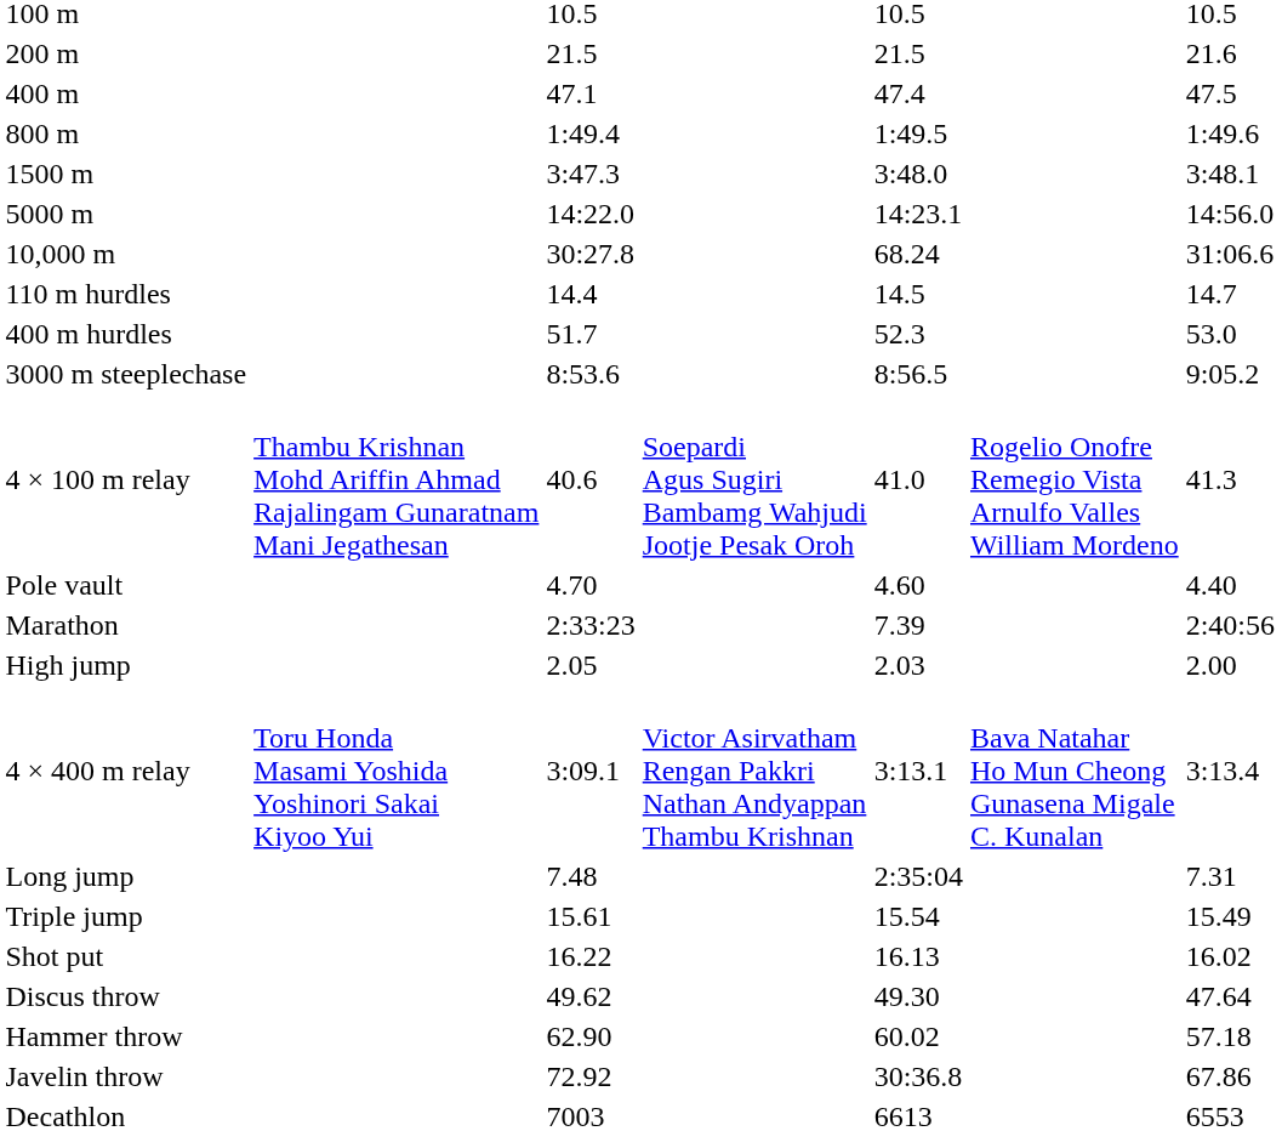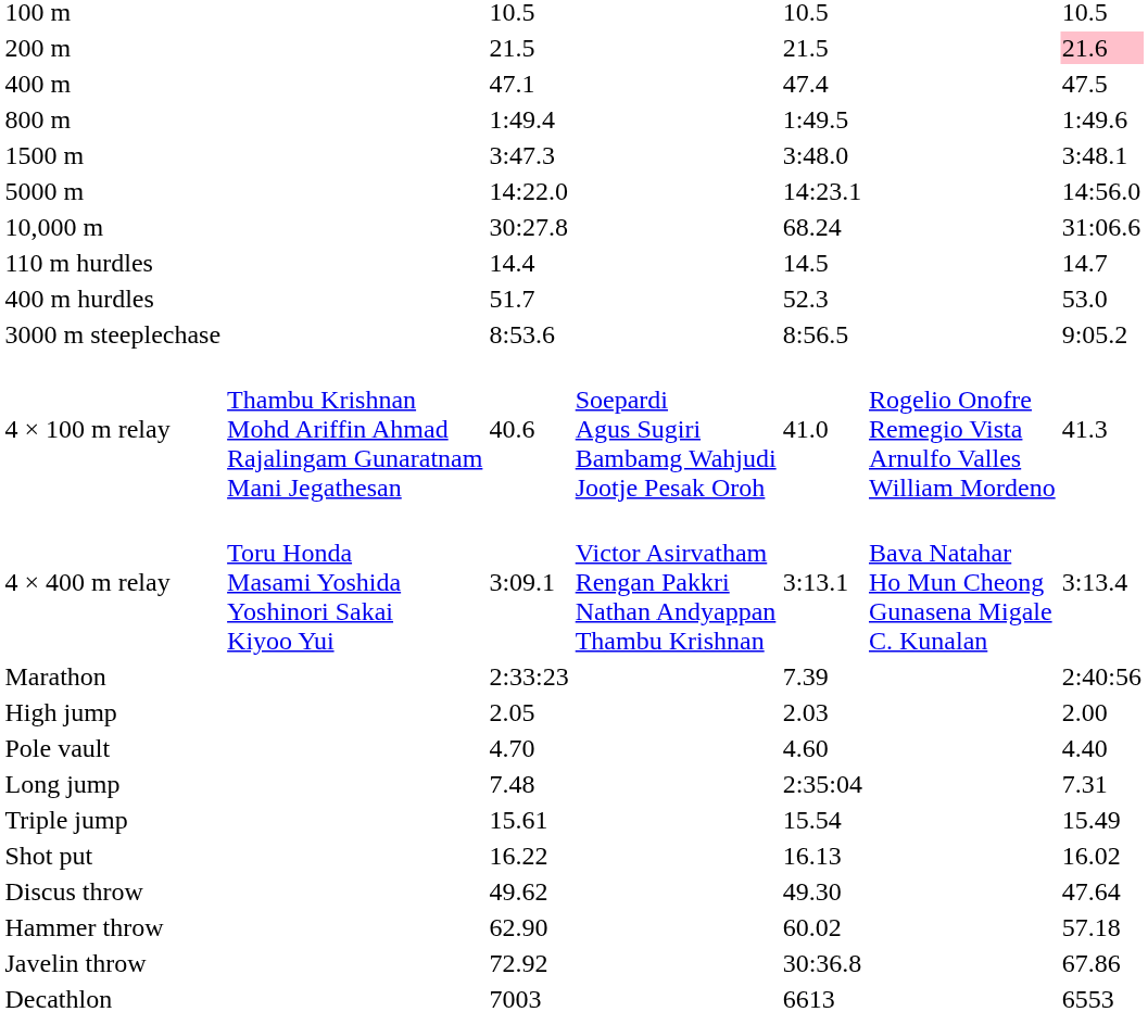200 m | column 7: no background -> pink background
rows swapped: 4 × 400 m relay <-> Pole vault
